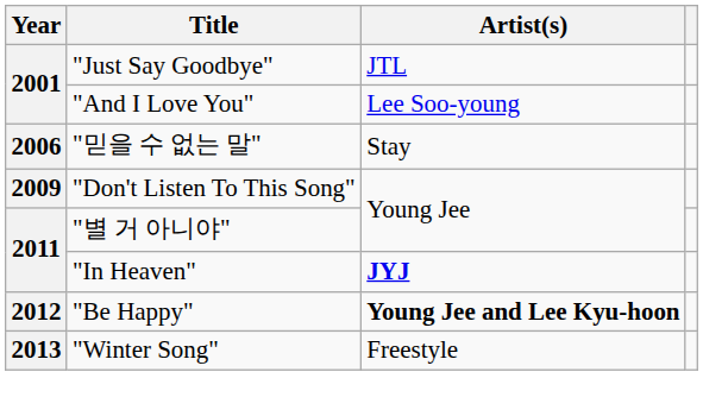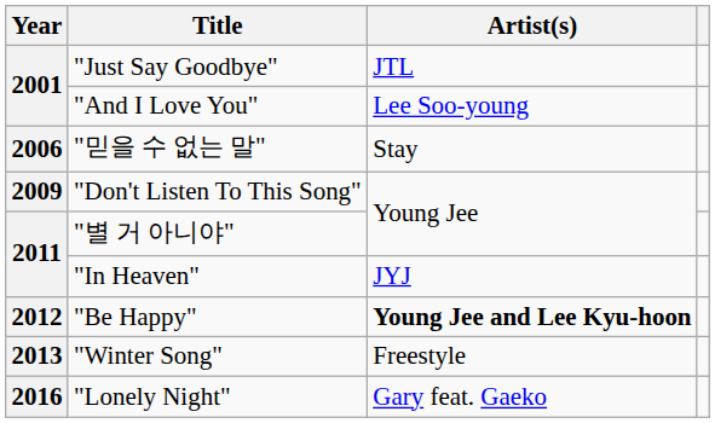"In Heaven" | Artist(s): bold -> normal
+ row: 2016 | "Lonely Night" | Gary feat. Gaeko
